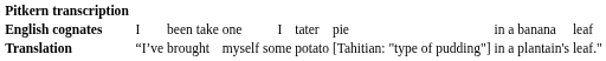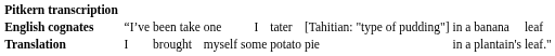English cognates | column 3: I -> “I’ve
English cognates | column 9: pie -> [Tahitian: "type of pudding"]
Translation | column 3: “I’ve -> I
Translation | column 9: [Tahitian: "type of pudding"] -> pie
